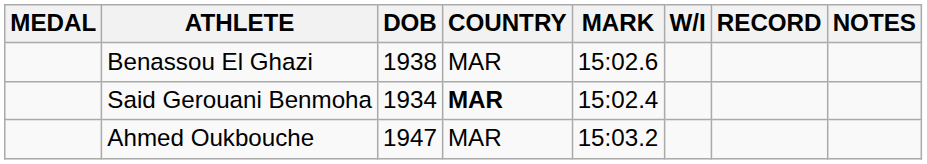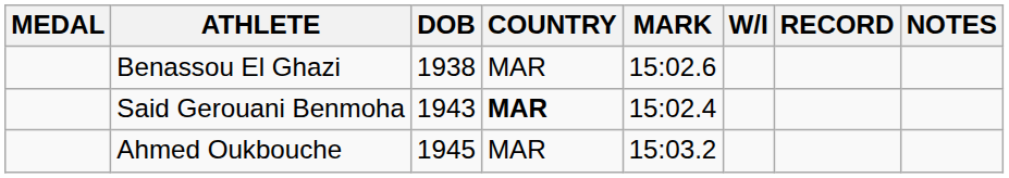Said Gerouani Benmoha | DOB: 1934 -> 1943
Ahmed Oukbouche | DOB: 1947 -> 1945
